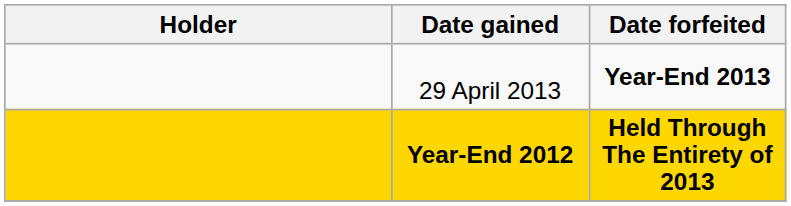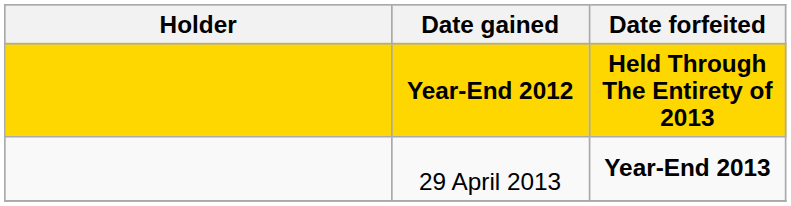rows swapped: Year-End 2012 <-> 29 April 2013
